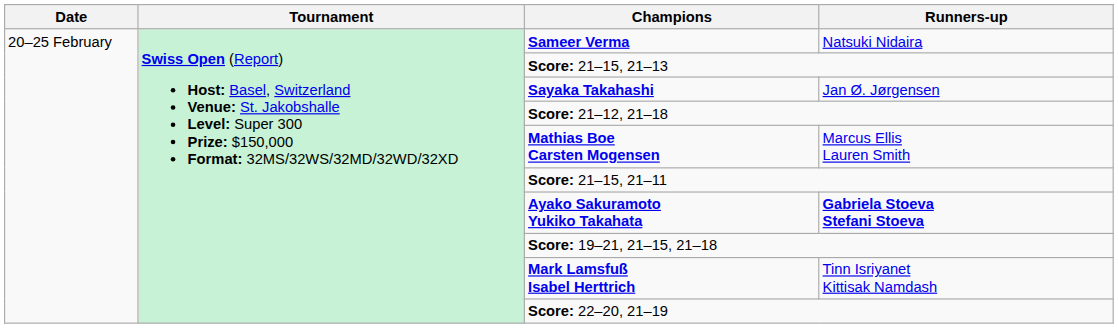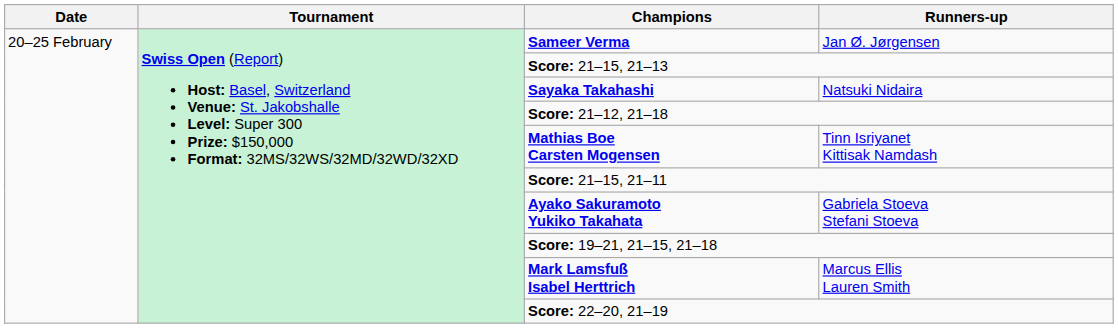Sameer Verma | Runners-up: Natsuki Nidaira -> Jan Ø. Jørgensen
Sayaka Takahashi | Runners-up: Jan Ø. Jørgensen -> Natsuki Nidaira
Mathias Boe Carsten Mogensen | Runners-up: Marcus Ellis Lauren Smith -> Tinn Isriyanet Kittisak Namdash
Ayako Sakuramoto Yukiko Takahata | Runners-up: bold -> normal
Mark Lamsfuß Isabel Herttrich | Runners-up: Tinn Isriyanet Kittisak Namdash -> Marcus Ellis Lauren Smith
